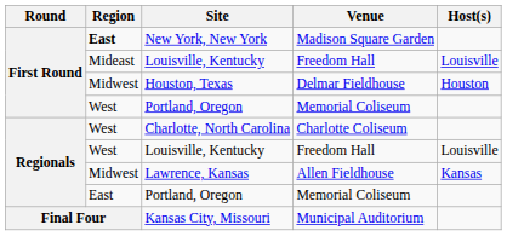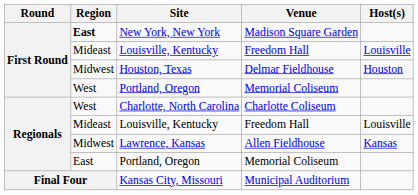Regionals / Louisville, Kentucky | Region: West -> Mideast
